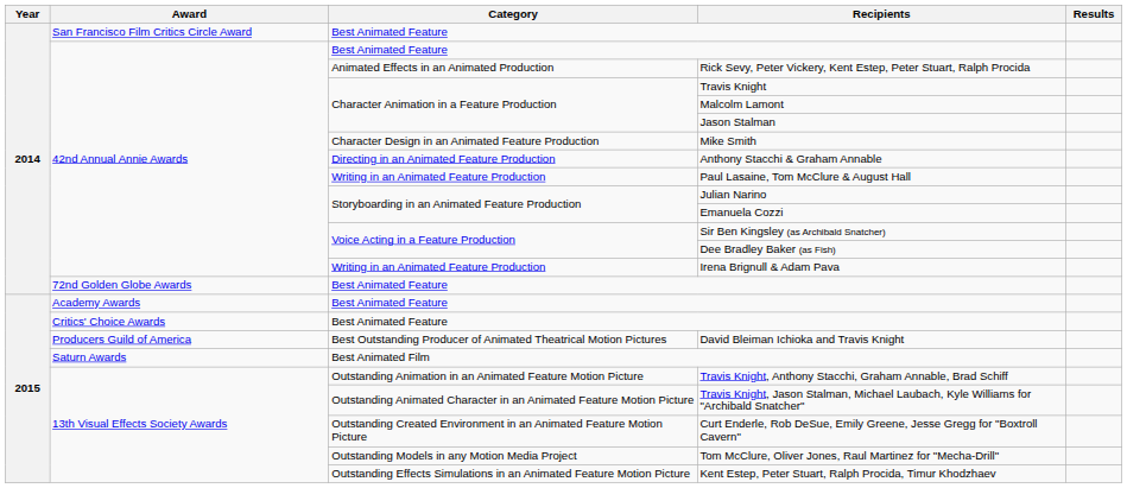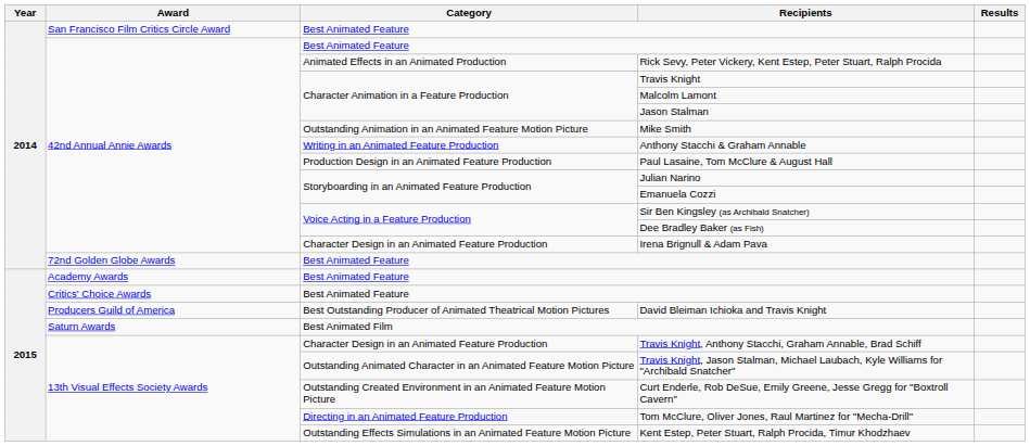Mike Smith | Category: Character Design in an Animated Feature Production -> Outstanding Animation in an Animated Feature Motion Picture
Anthony Stacchi & Graham Annable | Category: Directing in an Animated Feature Production -> Writing in an Animated Feature Production
Paul Lasaine, Tom McClure & August Hall | Category: Writing in an Animated Feature Production -> Production Design in an Animated Feature Production
Irena Brignull & Adam Pava | Category: Writing in an Animated Feature Production -> Character Design in an Animated Feature Production
Travis Knight, Anthony Stacchi, Graham Annable, Brad Schiff | Category: Outstanding Animation in an Animated Feature Motion Picture -> Character Design in an Animated Feature Production
Tom McClure, Oliver Jones, Raul Martinez for "Mecha-Drill" | Category: Outstanding Models in any Motion Media Project -> Directing in an Animated Feature Production
